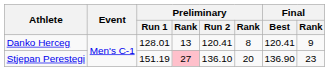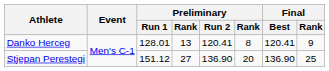Stjepan Perestegi | Preliminary / Run 1: 151.19 -> 151.12
Stjepan Perestegi | column 4: pink background -> no background
Stjepan Perestegi | Preliminary / Run 2: 136.10 -> 136.90
Stjepan Perestegi | Final / Rank: 23 -> 25
